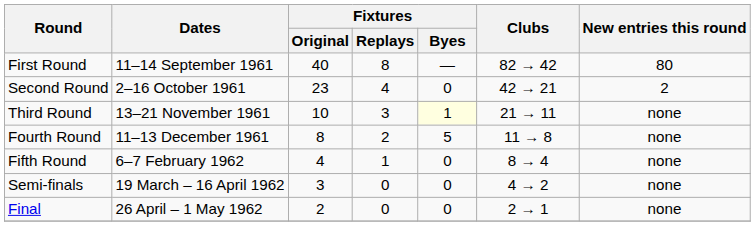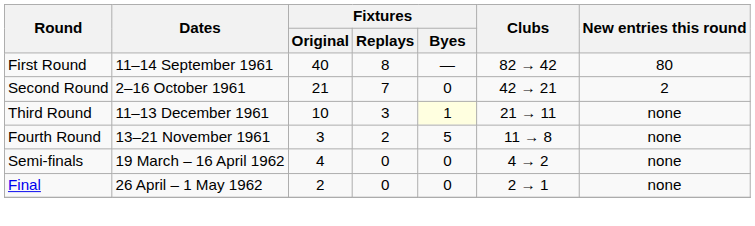Second Round | Fixtures / Original: 23 -> 21
Second Round | Fixtures / Replays: 4 -> 7
Third Round | Dates: 13–21 November 1961 -> 11–13 December 1961
Fourth Round | Dates: 11–13 December 1961 -> 13–21 November 1961
Fourth Round | Fixtures / Original: 8 -> 3
- row: Fifth Round | 6–7 February 1962 | 4 | 1 | 0 | 8 → 4 | none
Semi-finals | Fixtures / Original: 3 -> 4
